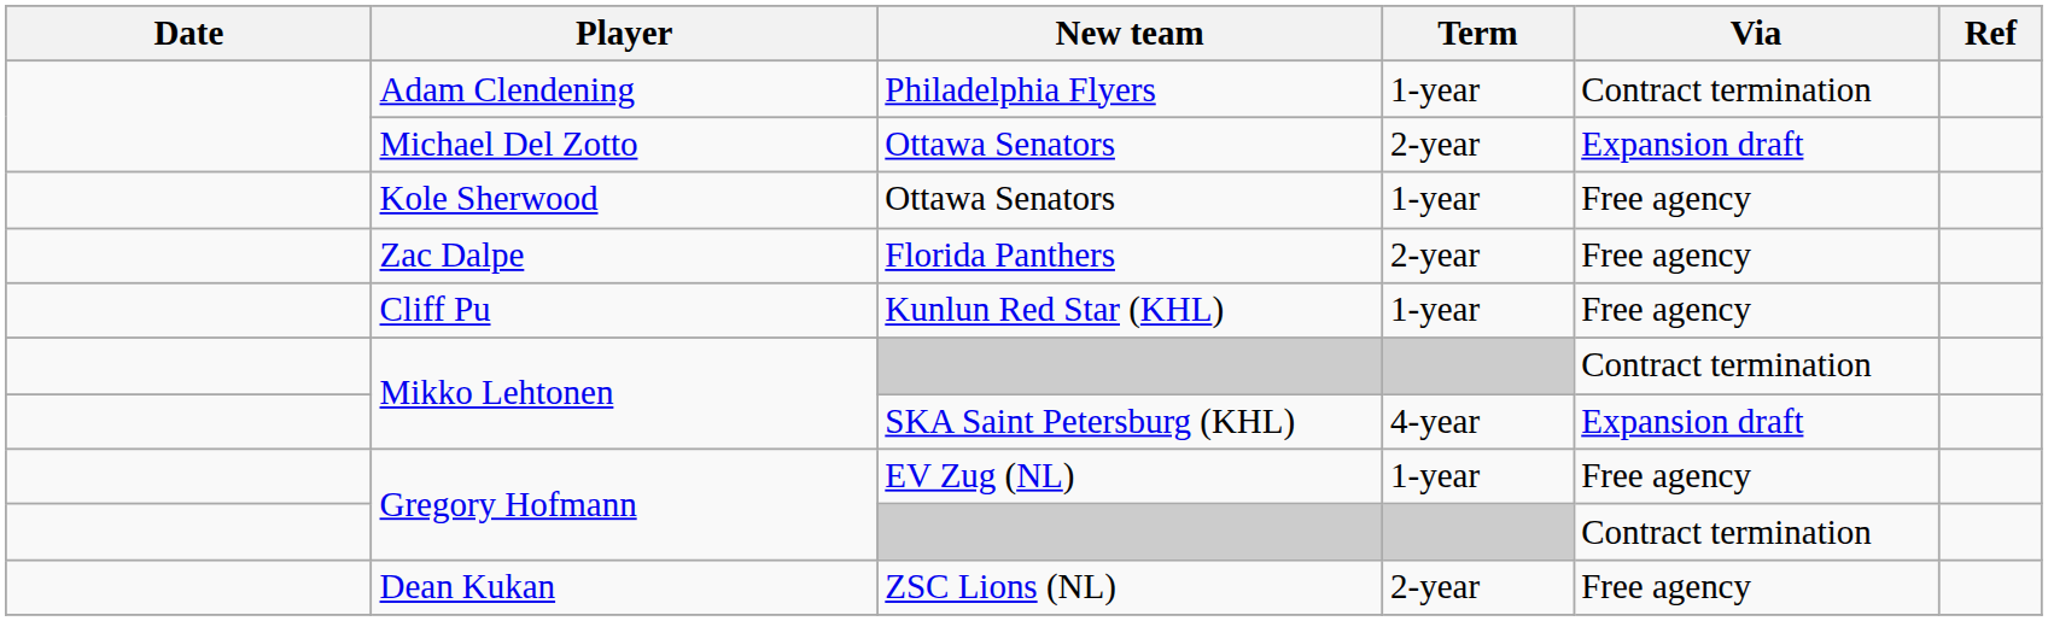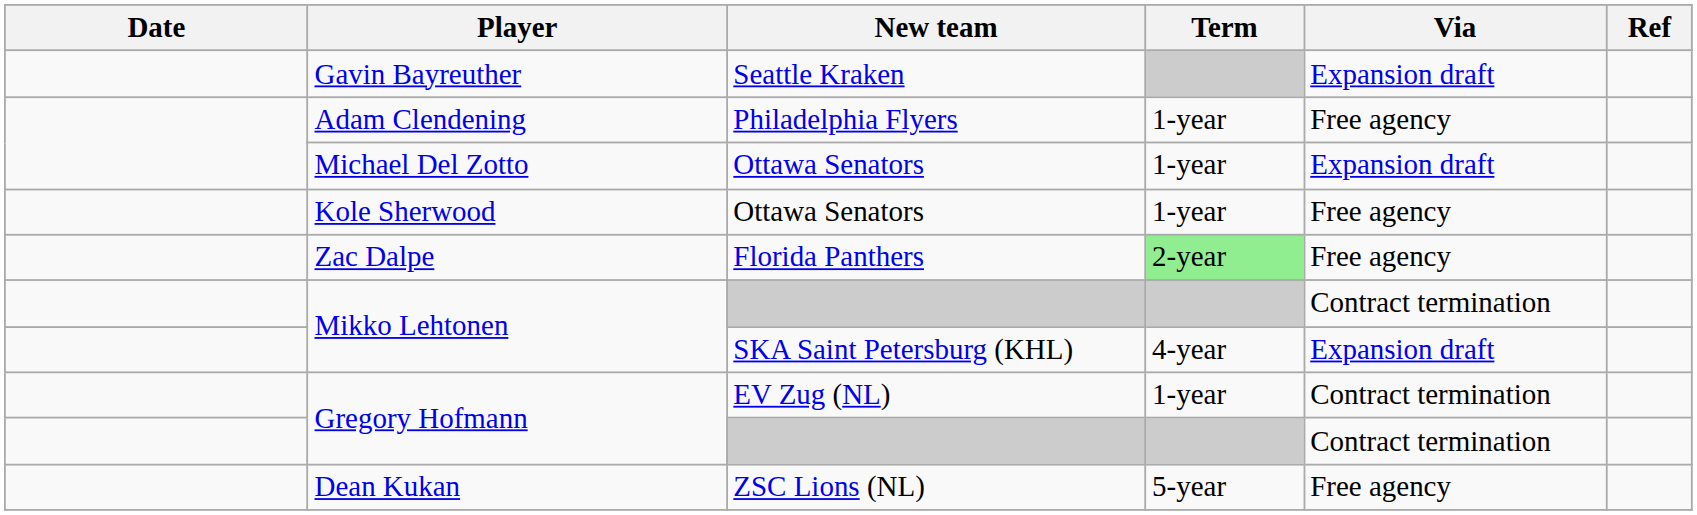+ row: Gavin Bayreuther | Seattle Kraken | Expansion draft
Adam Clendening | Via: Contract termination -> Free agency
Michael Del Zotto | Term: 2-year -> 1-year
Zac Dalpe | Term: no background -> lightgreen background
- row: Cliff Pu | Kunlun Red Star (KHL) | 1-year | Free agency
Gregory Hofmann / EV Zug (NL) | Via: Free agency -> Contract termination
Dean Kukan | Term: 2-year -> 5-year
